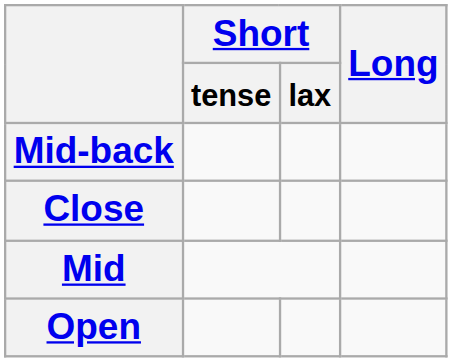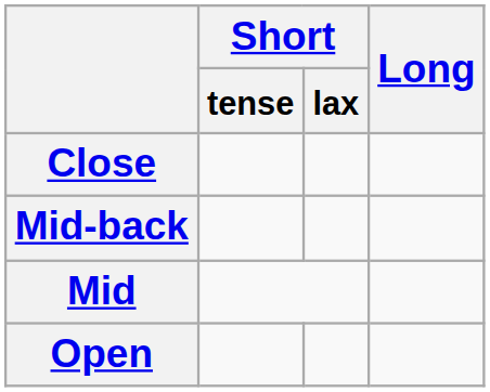rows swapped: Close <-> Mid-back
